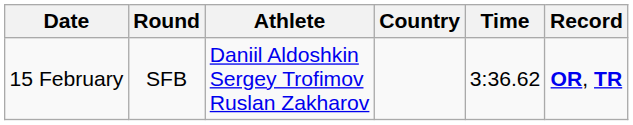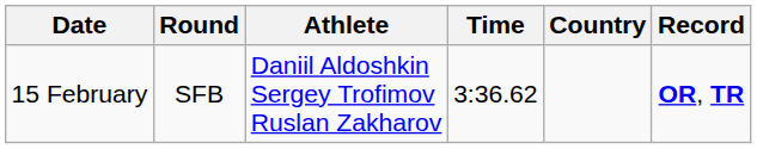columns swapped: Country <-> Time
